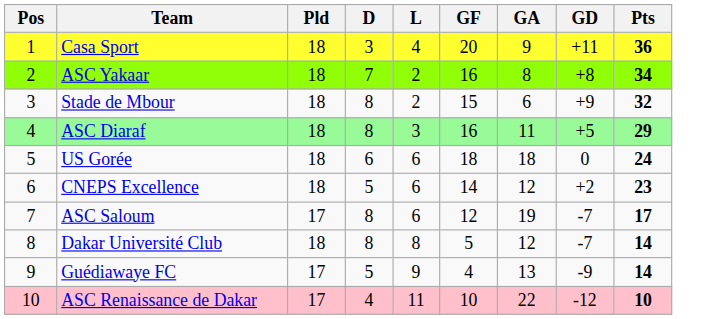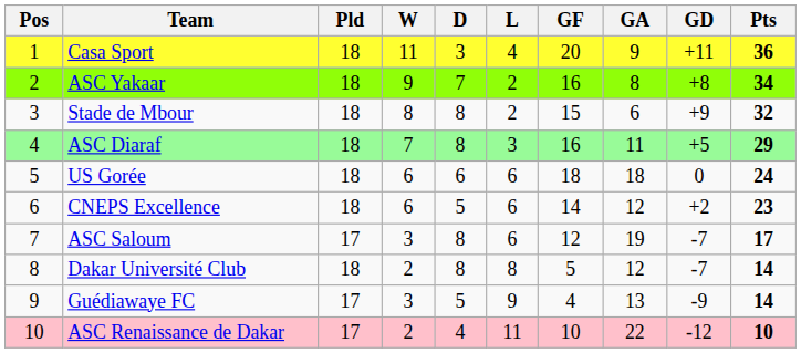+ column: W | 11 | 9 | 8 | 7 | 6 | 6 | 3 | 2 | 3 | 2
